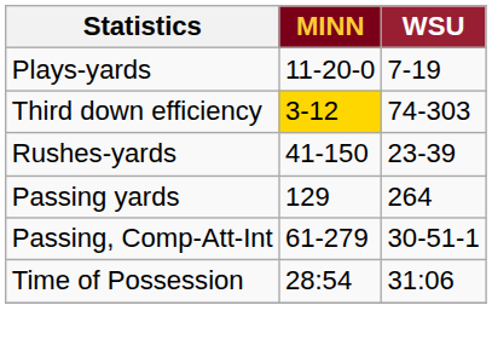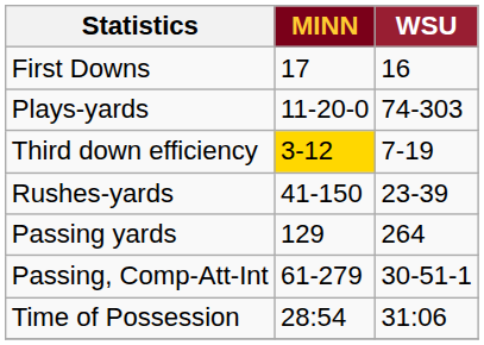+ row: First Downs | 17 | 16
Plays-yards | WSU: 7-19 -> 74-303
Third down efficiency | WSU: 74-303 -> 7-19
